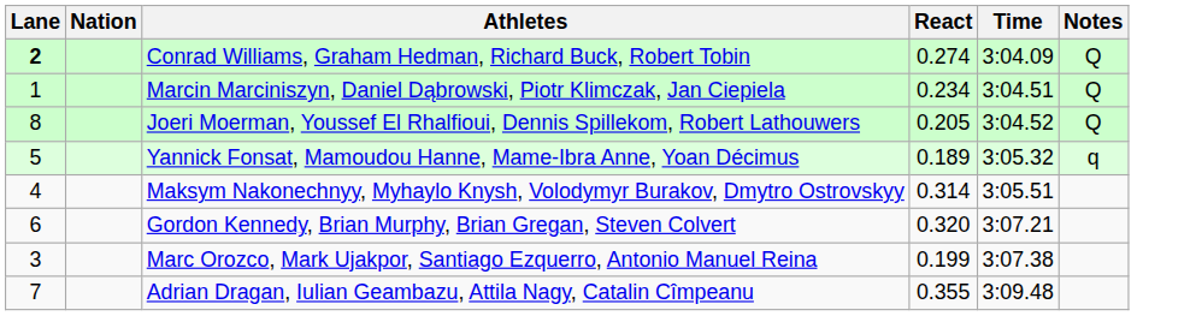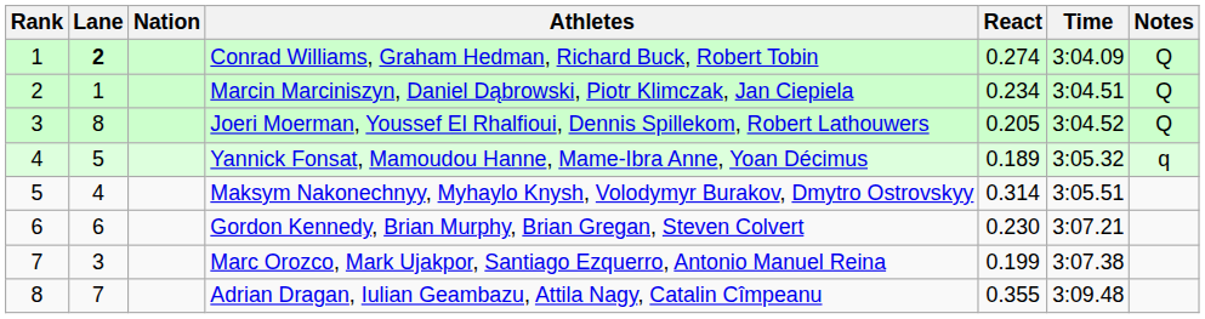+ column: Rank | 1 | 2 | 3 | 4 | 5 | 6 | 7 | 8
Gordon Kennedy, Brian Murphy, Brian Gregan, Steven Colvert | React: 0.320 -> 0.230
